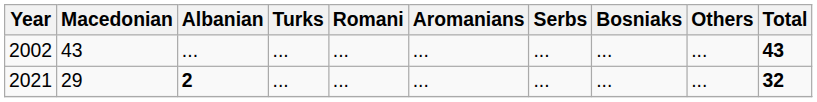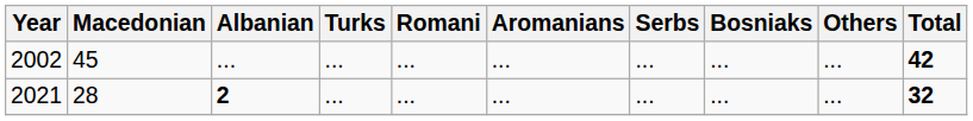2002 | Macedonian: 43 -> 45
2002 | Total: 43 -> 42
2021 | Macedonian: 29 -> 28
